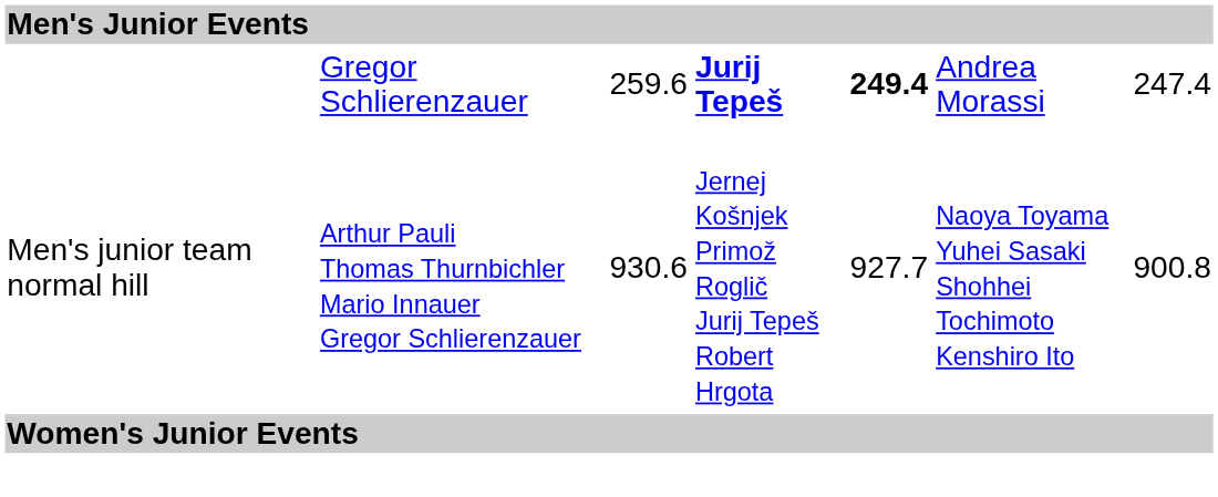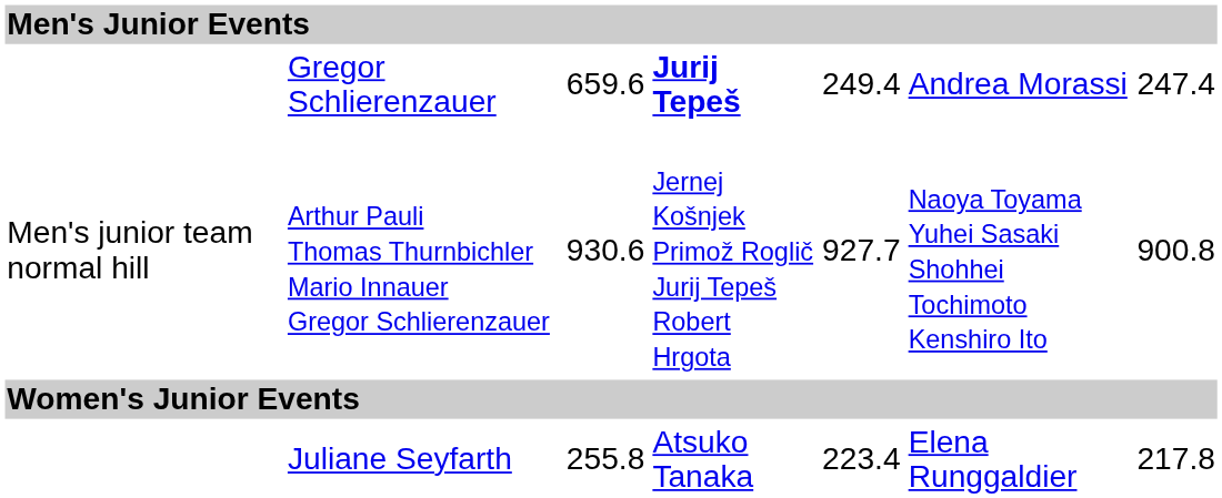Gregor Schlierenzauer | column 3: 259.6 -> 659.6
Gregor Schlierenzauer | column 5: bold -> normal
+ row: Juliane Seyfarth | 255.8 | Atsuko Tanaka | 223.4 | Elena Runggaldier | 217.8
